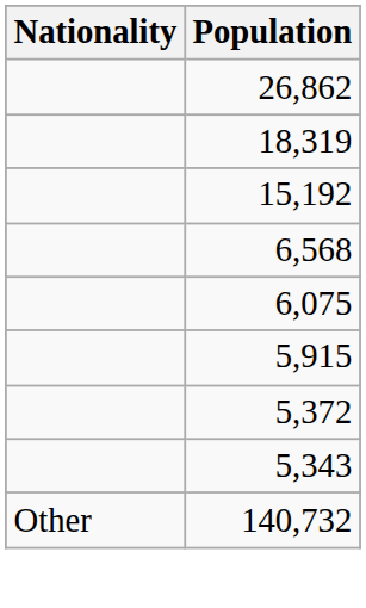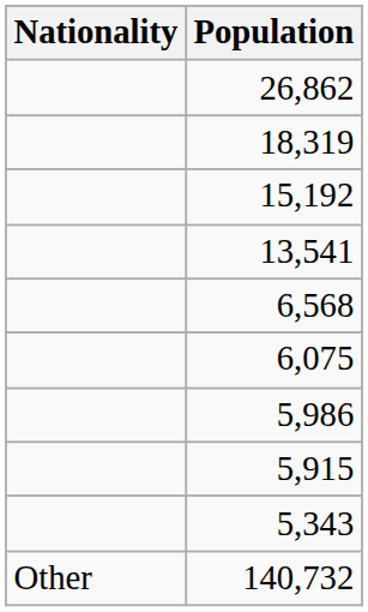+ row: 13,541
+ row: 5,986
- row: 5,372
